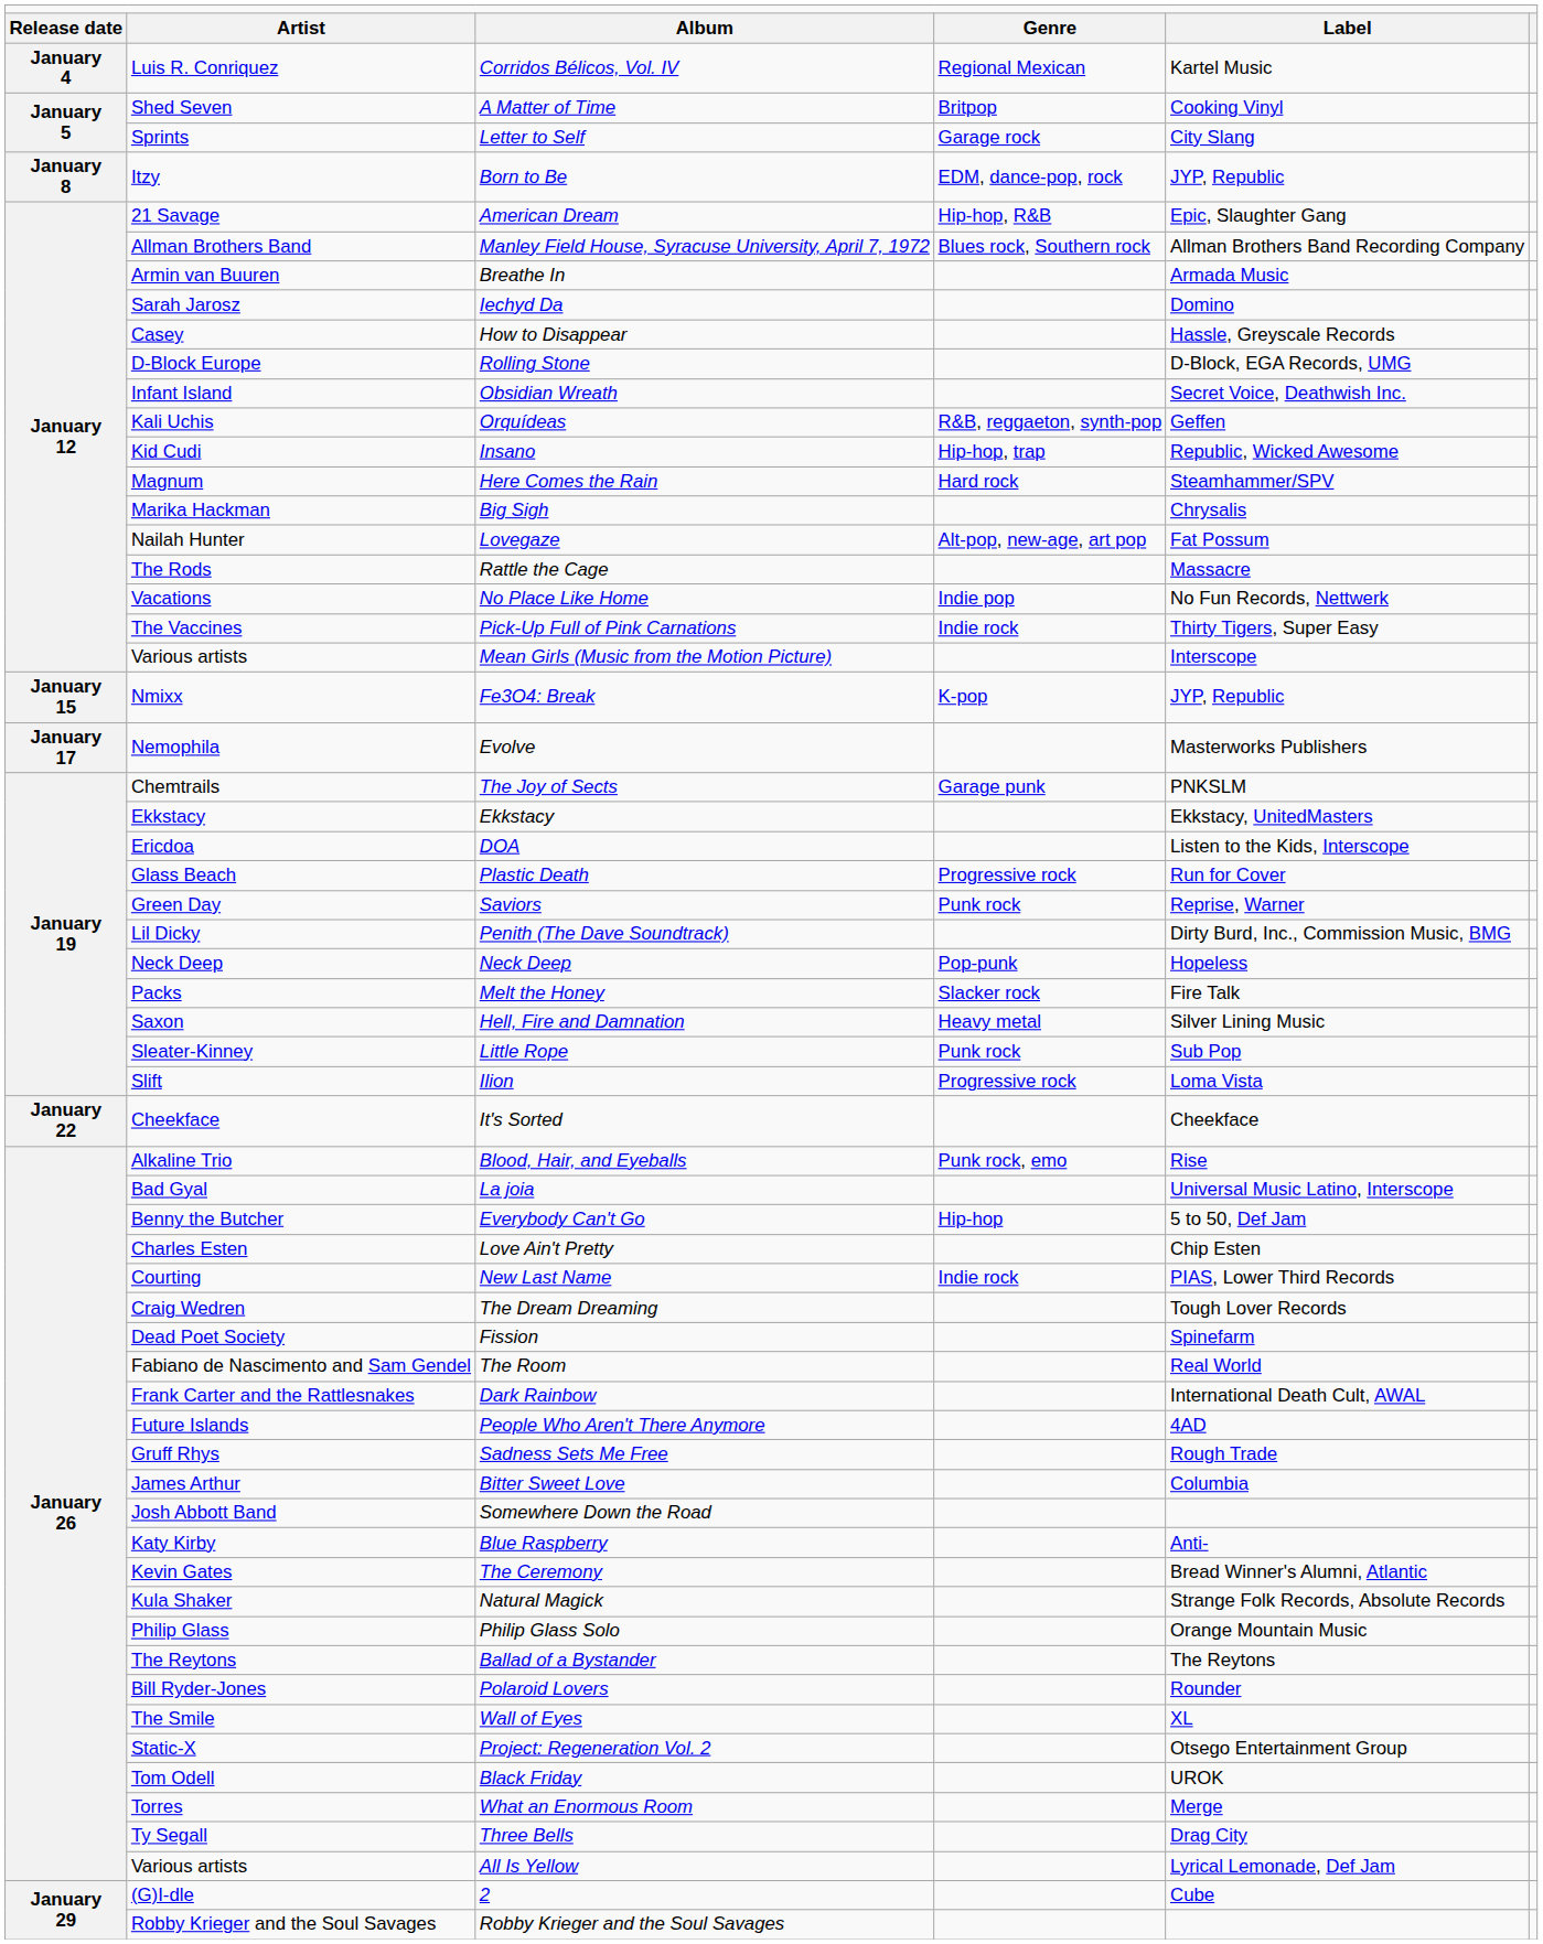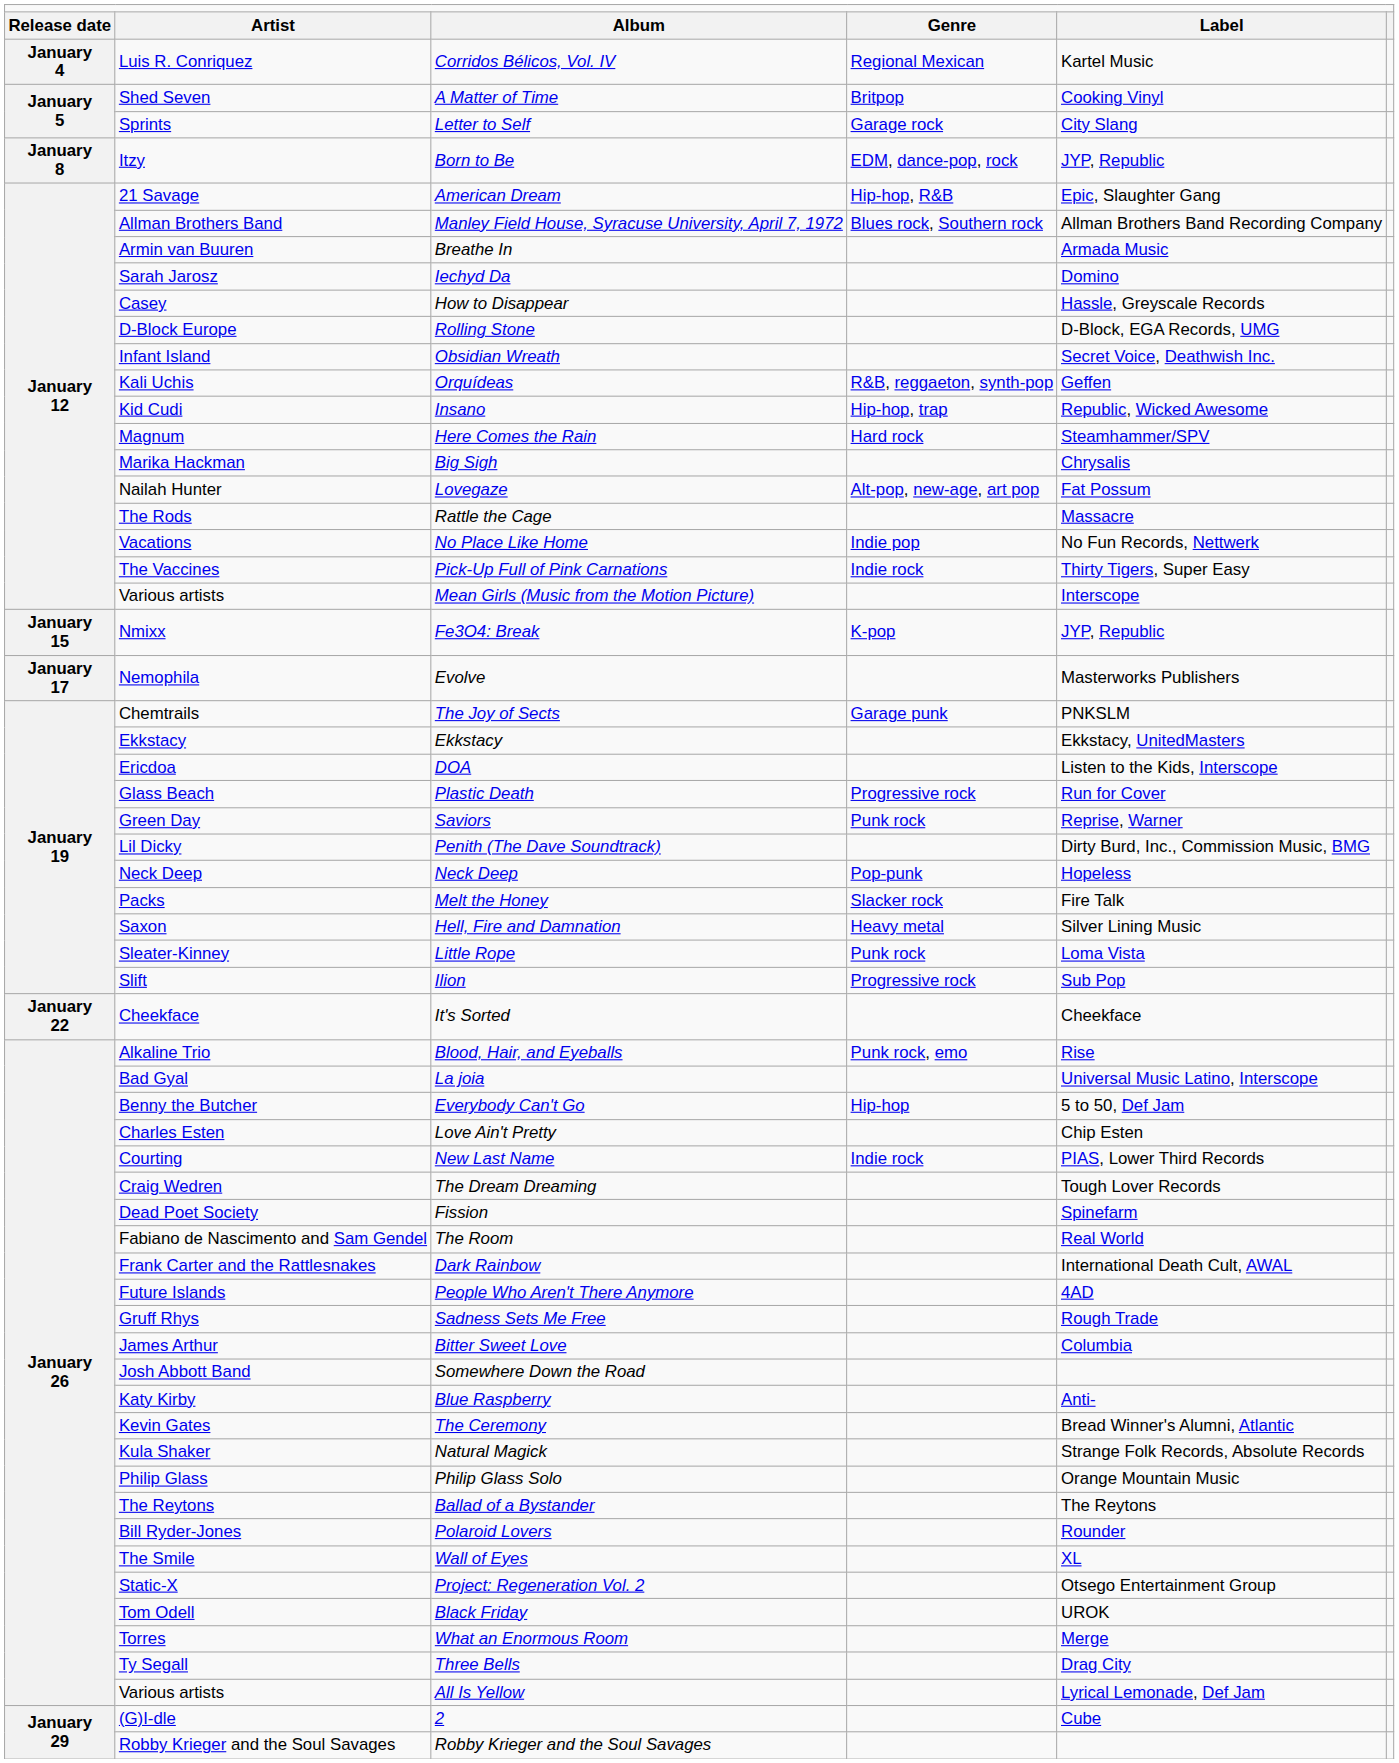Little Rope | column 5: Sub Pop -> Loma Vista
Ilion | column 5: Loma Vista -> Sub Pop
